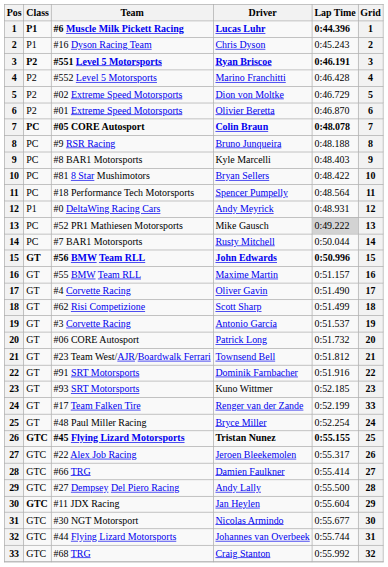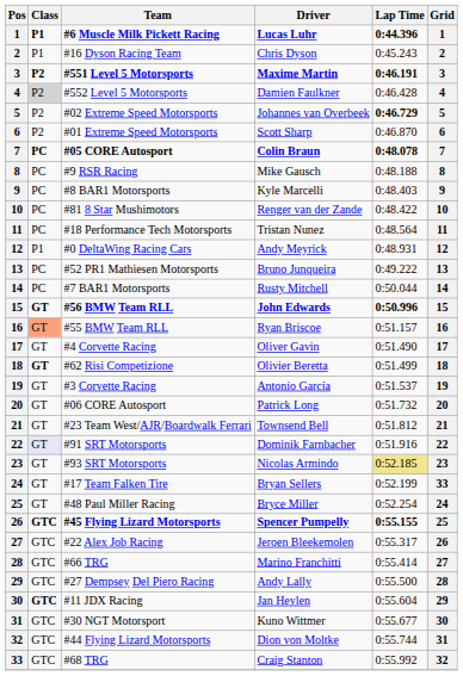#551 Level 5 Motorsports | Driver: Ryan Briscoe -> Maxime Martin
#552 Level 5 Motorsports | Class: no background -> lightgrey background
#552 Level 5 Motorsports | Driver: Marino Franchitti -> Damien Faulkner
#02 Extreme Speed Motorsports | Driver: Dion von Moltke -> Johannes van Overbeek
#02 Extreme Speed Motorsports | Lap Time: normal -> bold
#01 Extreme Speed Motorsports | Driver: Olivier Beretta -> Scott Sharp
#9 RSR Racing | Driver: Bruno Junqueira -> Mike Gausch
#81 8 Star Mushimotors | Driver: Bryan Sellers -> Renger van der Zande
#18 Performance Tech Motorsports | Driver: Spencer Pumpelly -> Tristan Nunez
#52 PR1 Mathiesen Motorsports | Driver: Mike Gausch -> Bruno Junqueira
#52 PR1 Mathiesen Motorsports | Lap Time: lightgrey background -> no background
#55 BMW Team RLL | Class: no background -> lightsalmon background
#55 BMW Team RLL | Driver: Maxime Martin -> Ryan Briscoe
#62 Risi Competizione | Class: normal -> bold
#62 Risi Competizione | Driver: Scott Sharp -> Olivier Beretta
#91 SRT Motorsports | Class: no background -> lavender background
#93 SRT Motorsports | Driver: Kuno Wittmer -> Nicolas Armindo
#93 SRT Motorsports | Lap Time: no background -> khaki background
#17 Team Falken Tire | Driver: Renger van der Zande -> Bryan Sellers
#45 Flying Lizard Motorsports | Driver: Tristan Nunez -> Spencer Pumpelly
#66 TRG | Driver: Damien Faulkner -> Marino Franchitti
#30 NGT Motorsport | Driver: Nicolas Armindo -> Kuno Wittmer
#44 Flying Lizard Motorsports | Driver: Johannes van Overbeek -> Dion von Moltke
